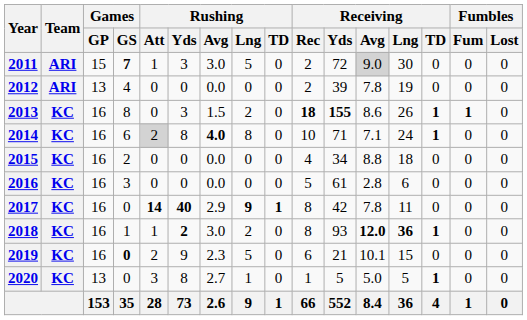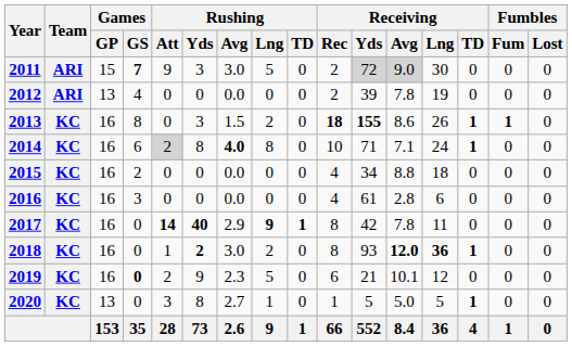2011 | Rushing / Att: 1 -> 9
2011 | Receiving / Yds: no background -> lightgrey background
2016 | Receiving / Rec: 5 -> 4
2018 | Games / GS: 1 -> 0
2019 | Receiving / Lng: 15 -> 12
